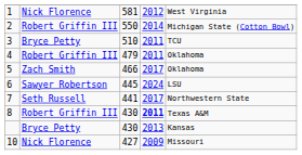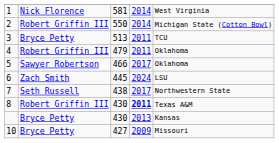1 | column 4: 2012 -> 2014
3 | column 3: 510 -> 513
5 | column 2: Zach Smith -> Sawyer Robertson
6 | column 2: Sawyer Robertson -> Zach Smith
7 | column 3: 441 -> 438
10 | column 2: Nick Florence -> Bryce Petty
